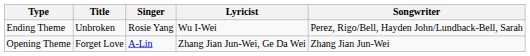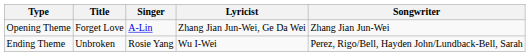rows swapped: Opening Theme <-> Ending Theme
